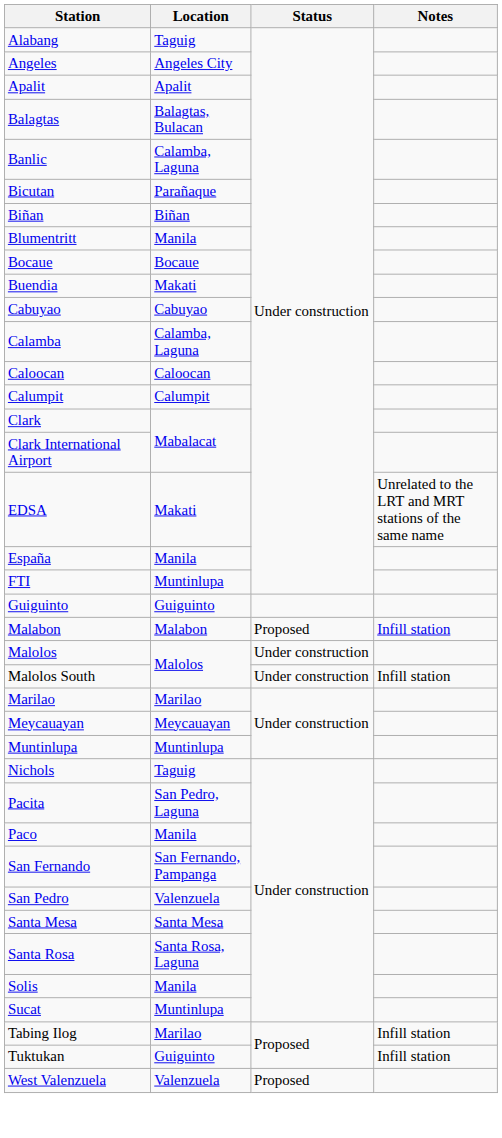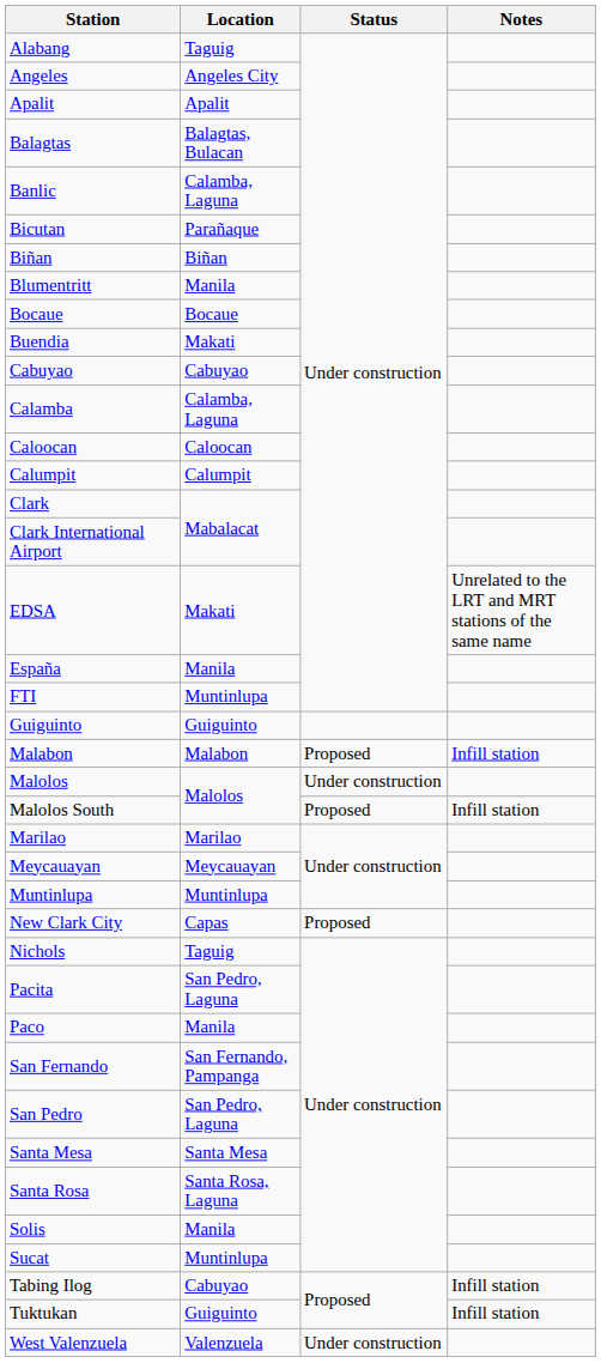Malolos South | Status: Under construction -> Proposed
+ row: New Clark City | Capas | Proposed
San Pedro | Location: Valenzuela -> San Pedro, Laguna
Tabing Ilog | Location: Marilao -> Cabuyao
West Valenzuela | Status: Proposed -> Under construction
